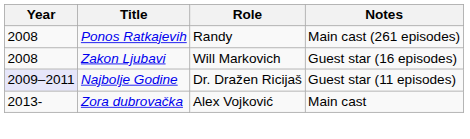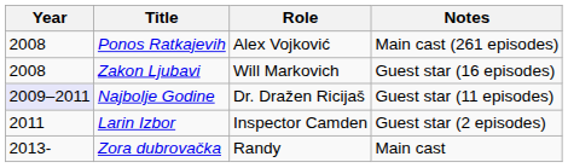Ponos Ratkajevih | Role: Randy -> Alex Vojković
+ row: 2011 | Larin Izbor | Inspector Camden | Guest star (2 episodes)
Zora dubrovačka | Role: Alex Vojković -> Randy
